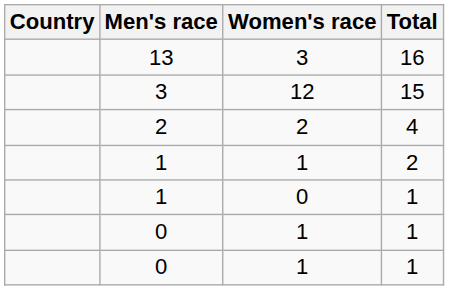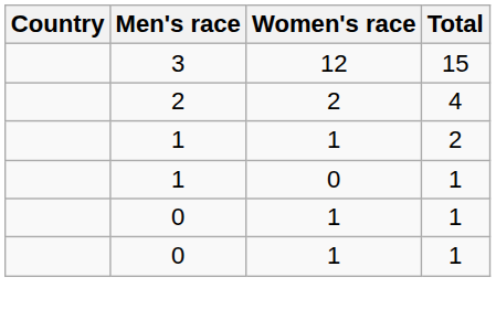- row: 13 | 3 | 16
